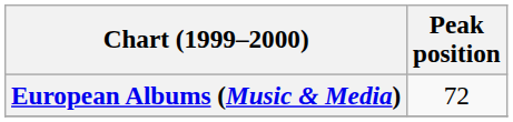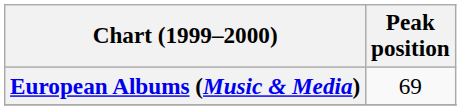European Albums (Music & Media) | Peak position: 72 -> 69
